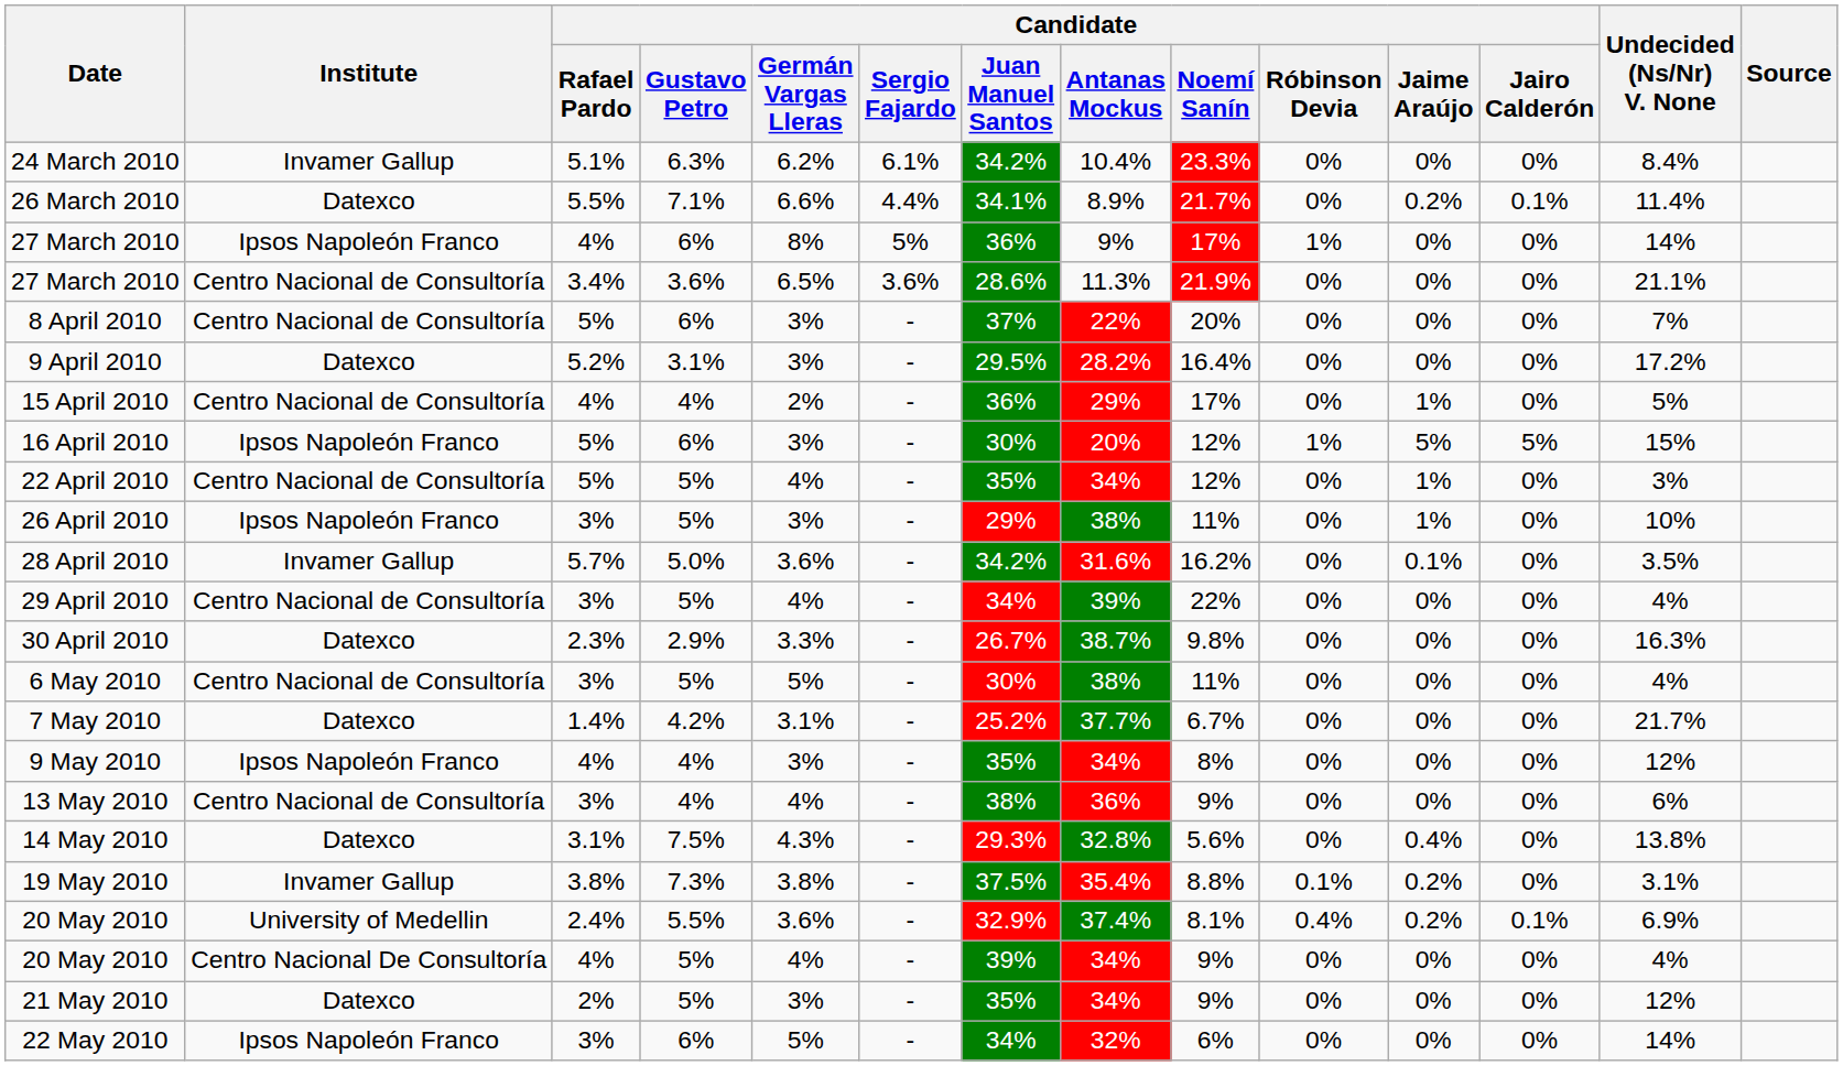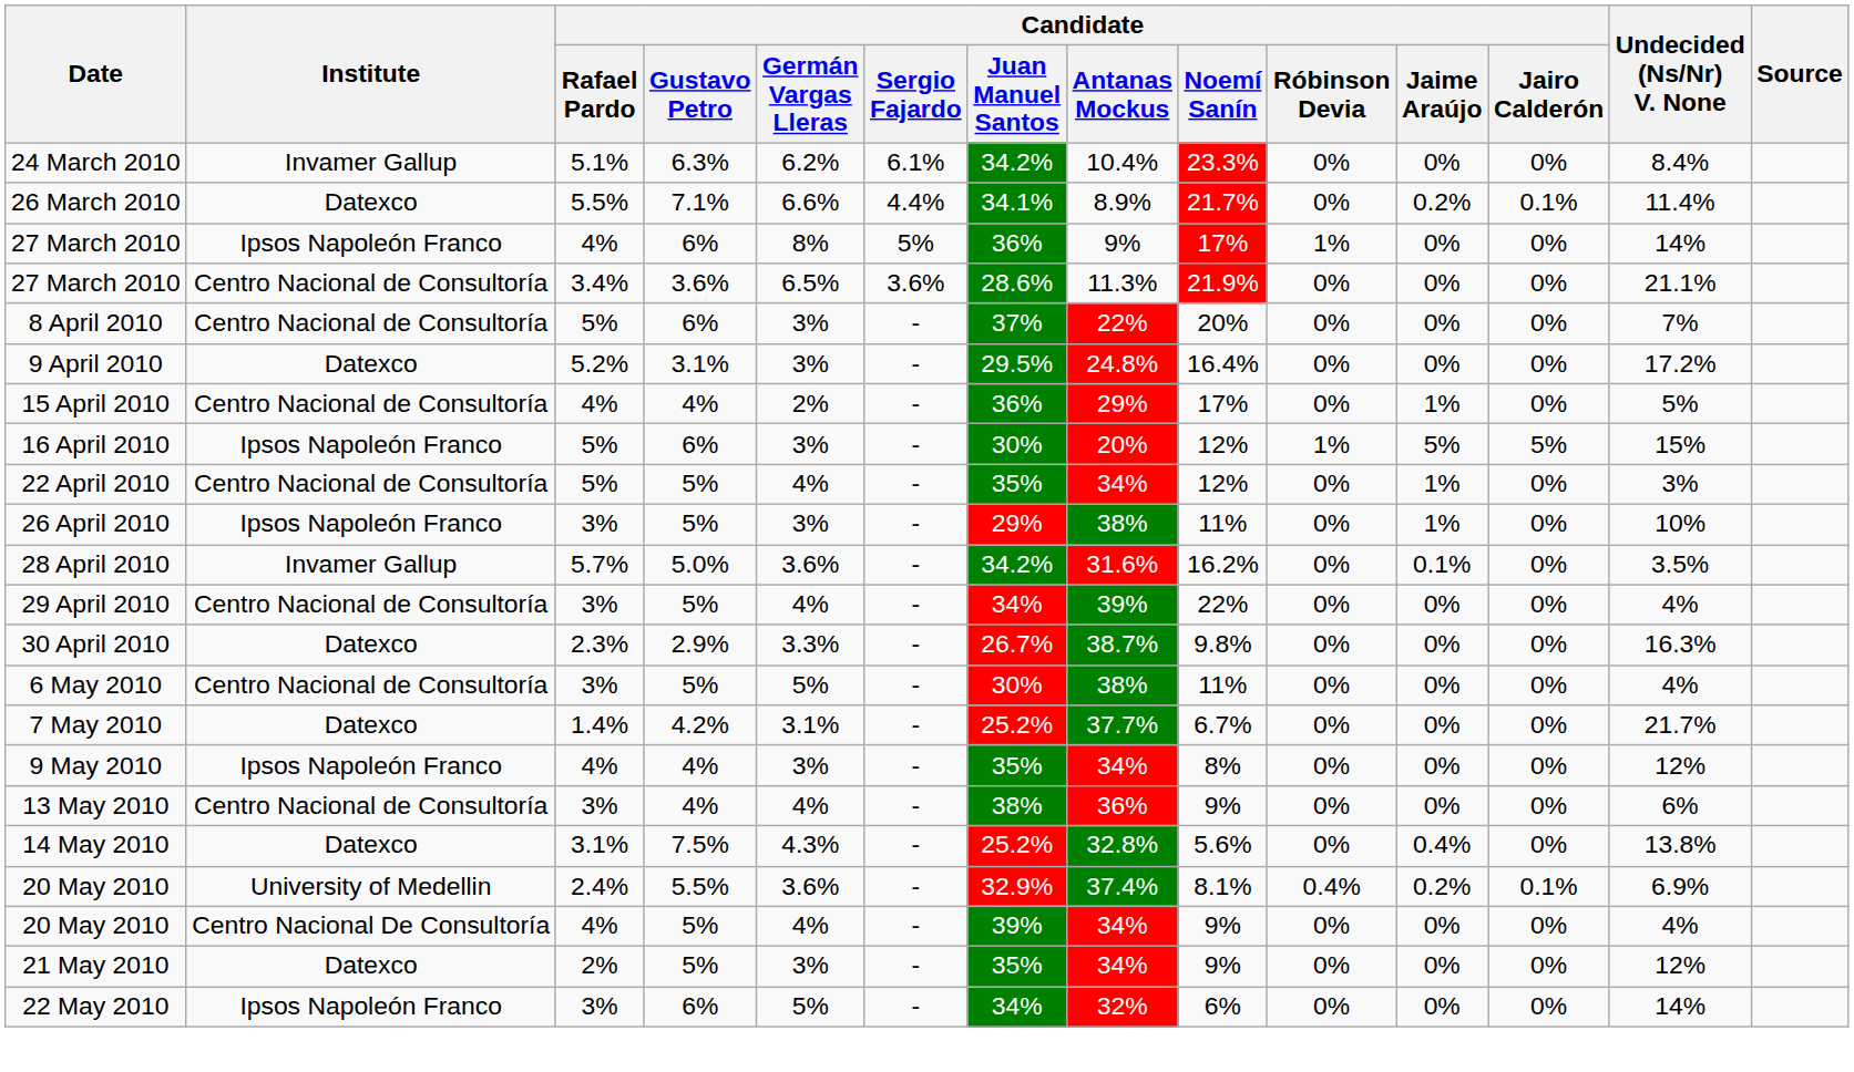9 April 2010 | Candidate / Antanas Mockus: 28.2% -> 24.8%
14 May 2010 | Candidate / Juan Manuel Santos: 29.3% -> 25.2%
- row: 19 May 2010 | Invamer Gallup | 3.8% | 7.3% | 3.8% | - | 37.5% | 35.4% | 8.8% | 0.1% | 0.2% | 0% | 3.1%
